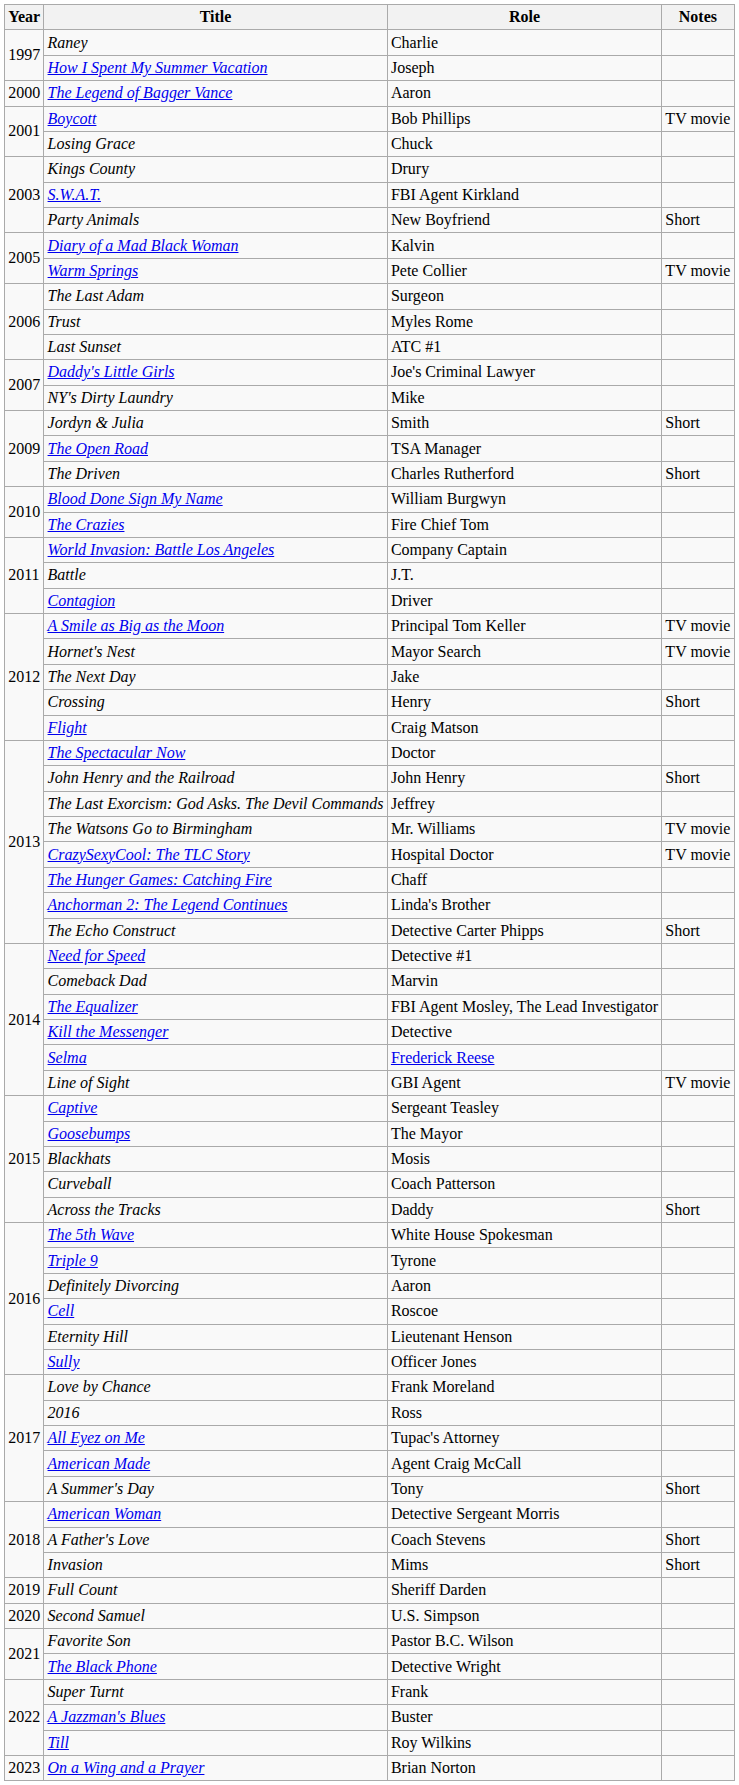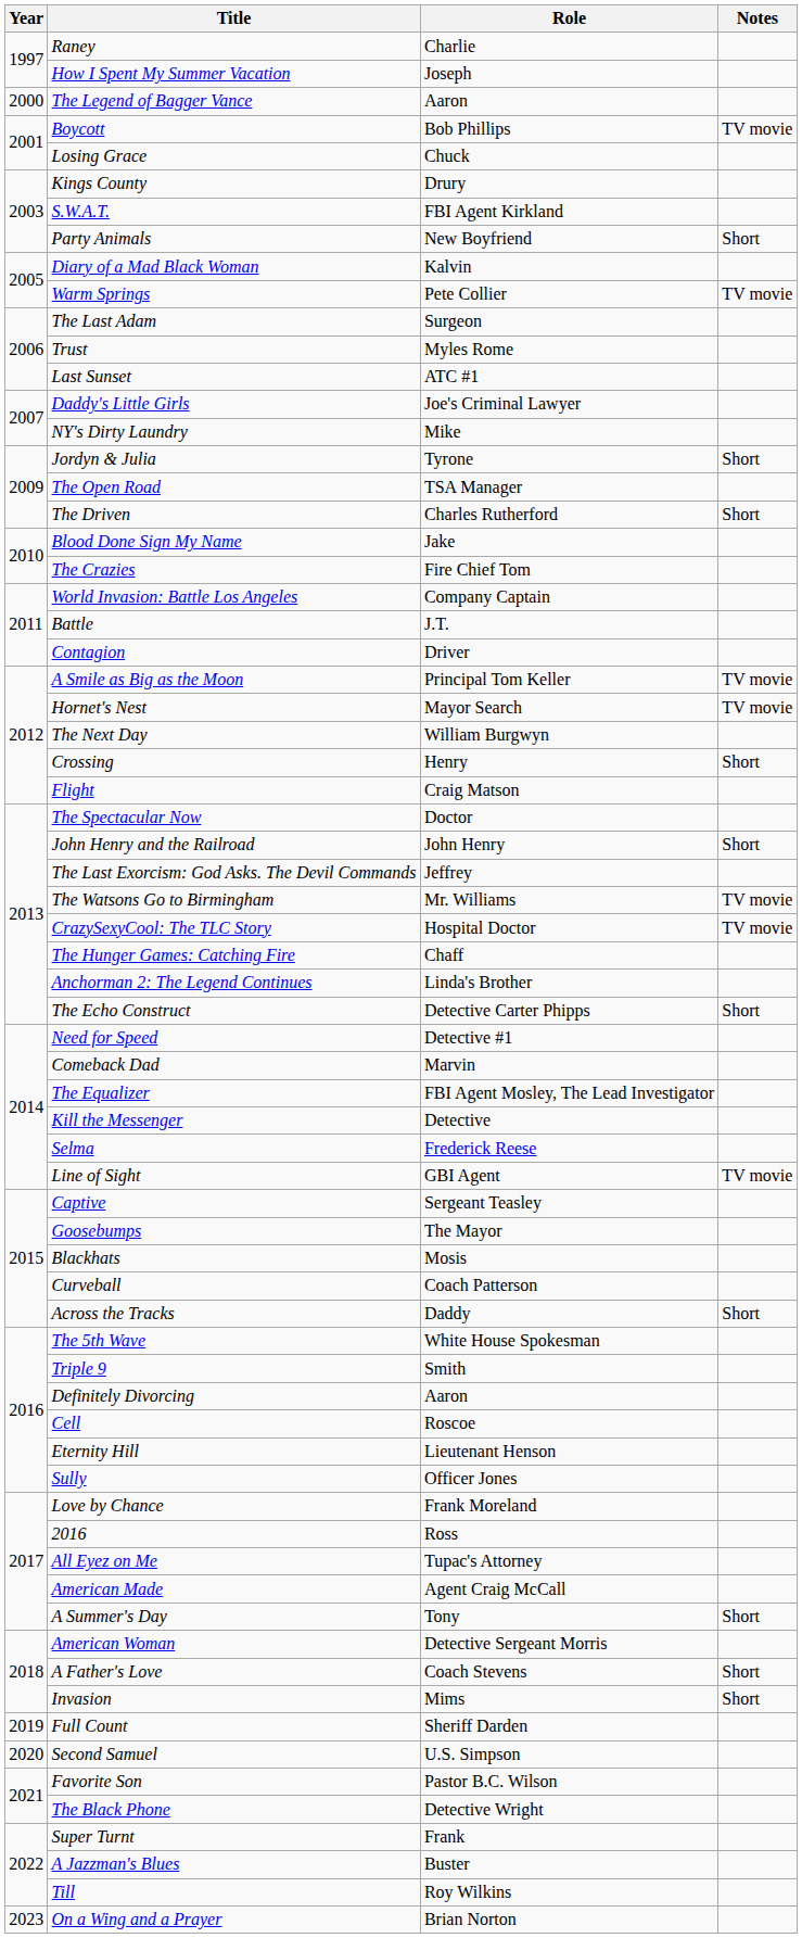Jordyn & Julia | Role: Smith -> Tyrone
Blood Done Sign My Name | Role: William Burgwyn -> Jake
The Next Day | Role: Jake -> William Burgwyn
Triple 9 | Role: Tyrone -> Smith
